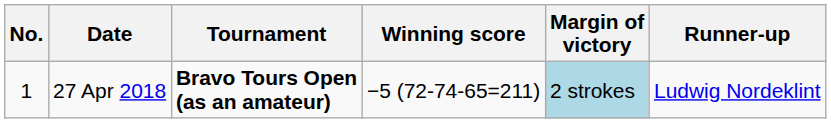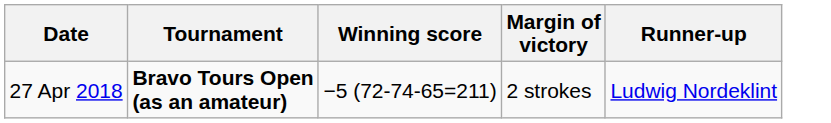- column: No. | 1
27 Apr 2018 | Margin of victory: lightblue background -> no background
